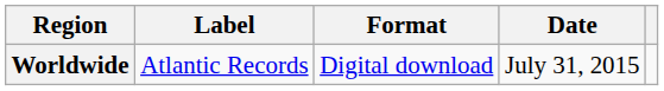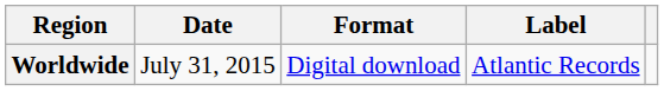columns swapped: Date <-> Label
